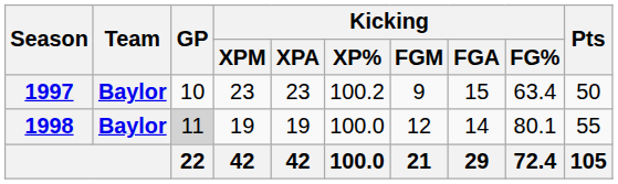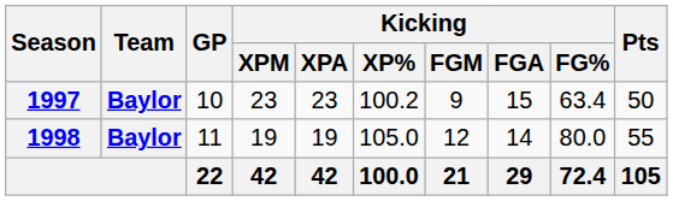1998 | GP: lightgrey background -> no background
1998 | Kicking / XP%: 100.0 -> 105.0
1998 | Kicking / FG%: 80.1 -> 80.0
